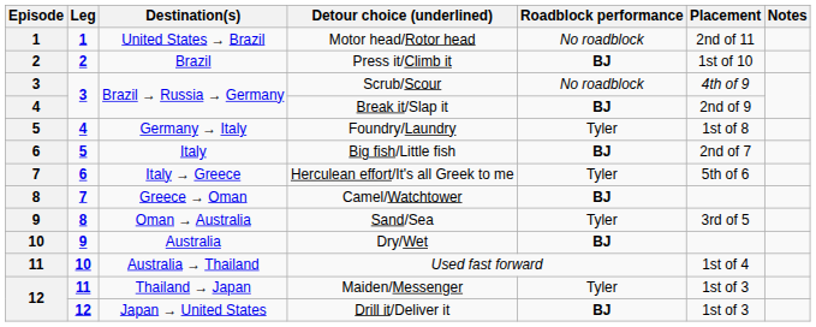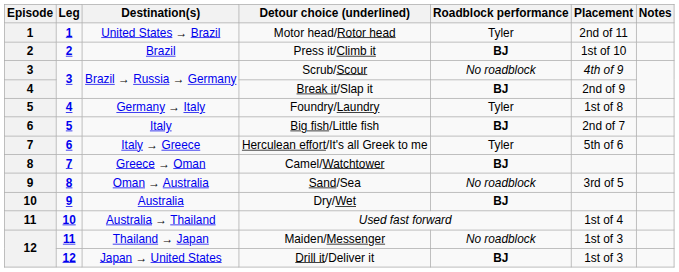Motor head/Rotor head | Roadblock performance: No roadblock -> Tyler
Sand/Sea | Roadblock performance: Tyler -> No roadblock
Maiden/Messenger | Roadblock performance: Tyler -> No roadblock
